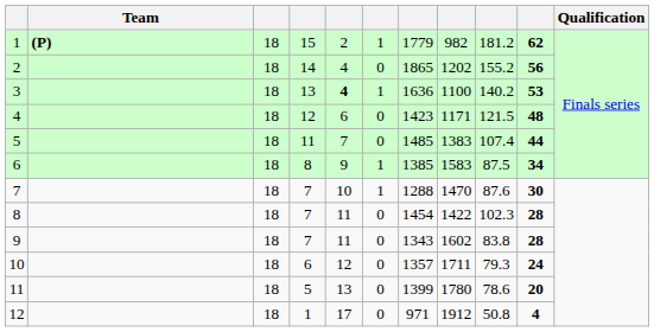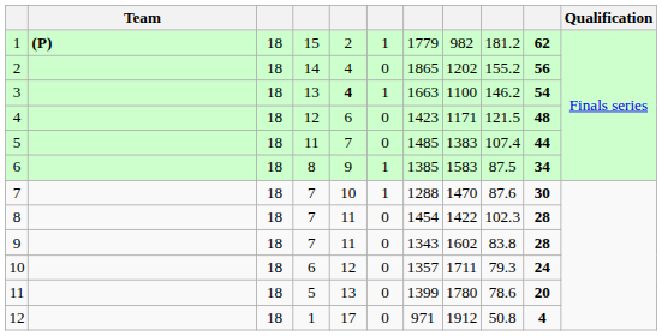3 | column 7: 1636 -> 1663
3 | column 9: 140.2 -> 146.2
3 | column 10: 53 -> 54
